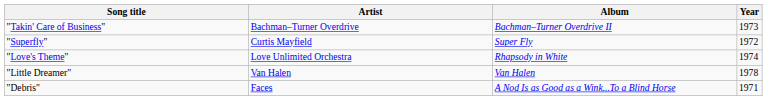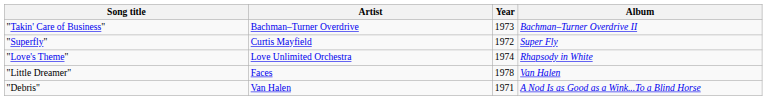columns swapped: Album <-> Year
"Little Dreamer" | Artist: Van Halen -> Faces
"Debris" | Artist: Faces -> Van Halen
